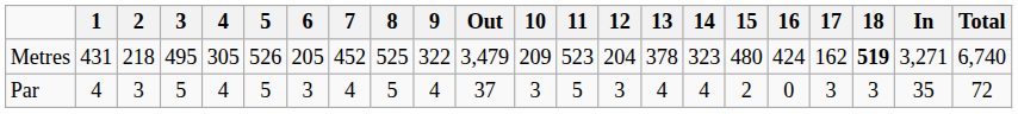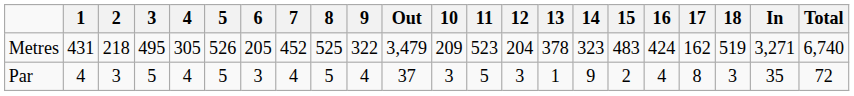Metres | 15: 480 -> 483
Metres | 18: bold -> normal
Par | 13: 4 -> 1
Par | 14: 4 -> 9
Par | 16: 0 -> 4
Par | 17: 3 -> 8
